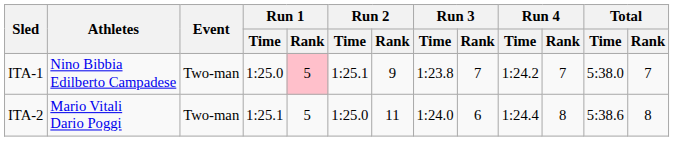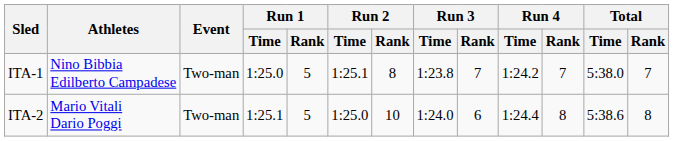ITA-1 | Run 1 / Rank: pink background -> no background
ITA-1 | Run 2 / Rank: 9 -> 8
ITA-2 | Run 2 / Rank: 11 -> 10
